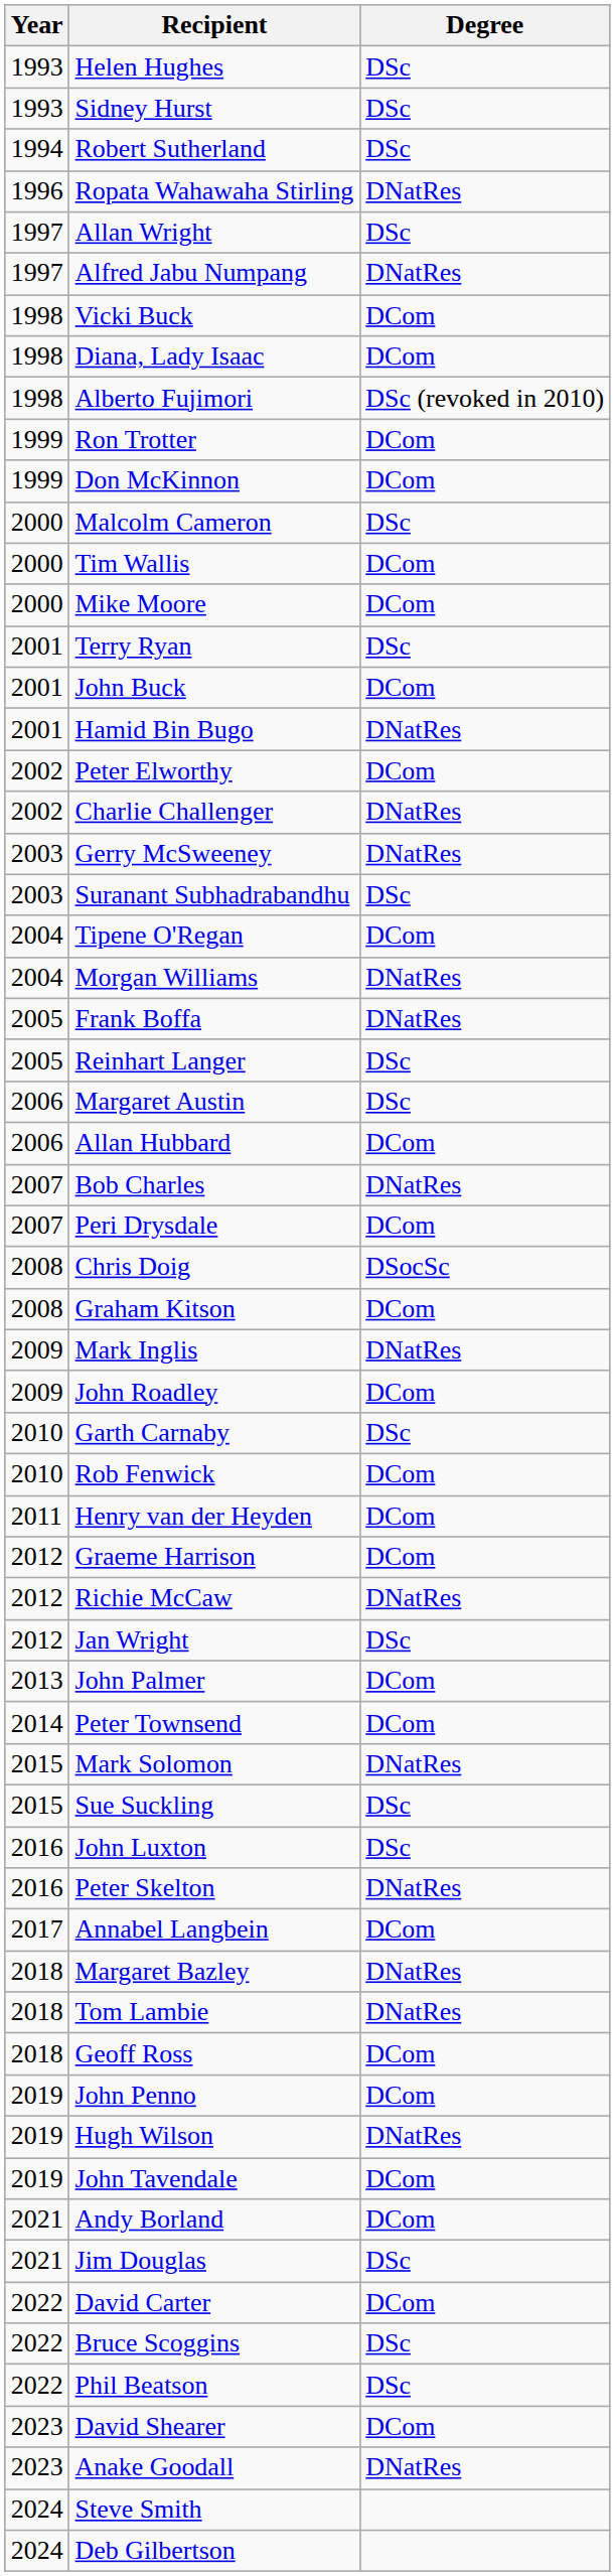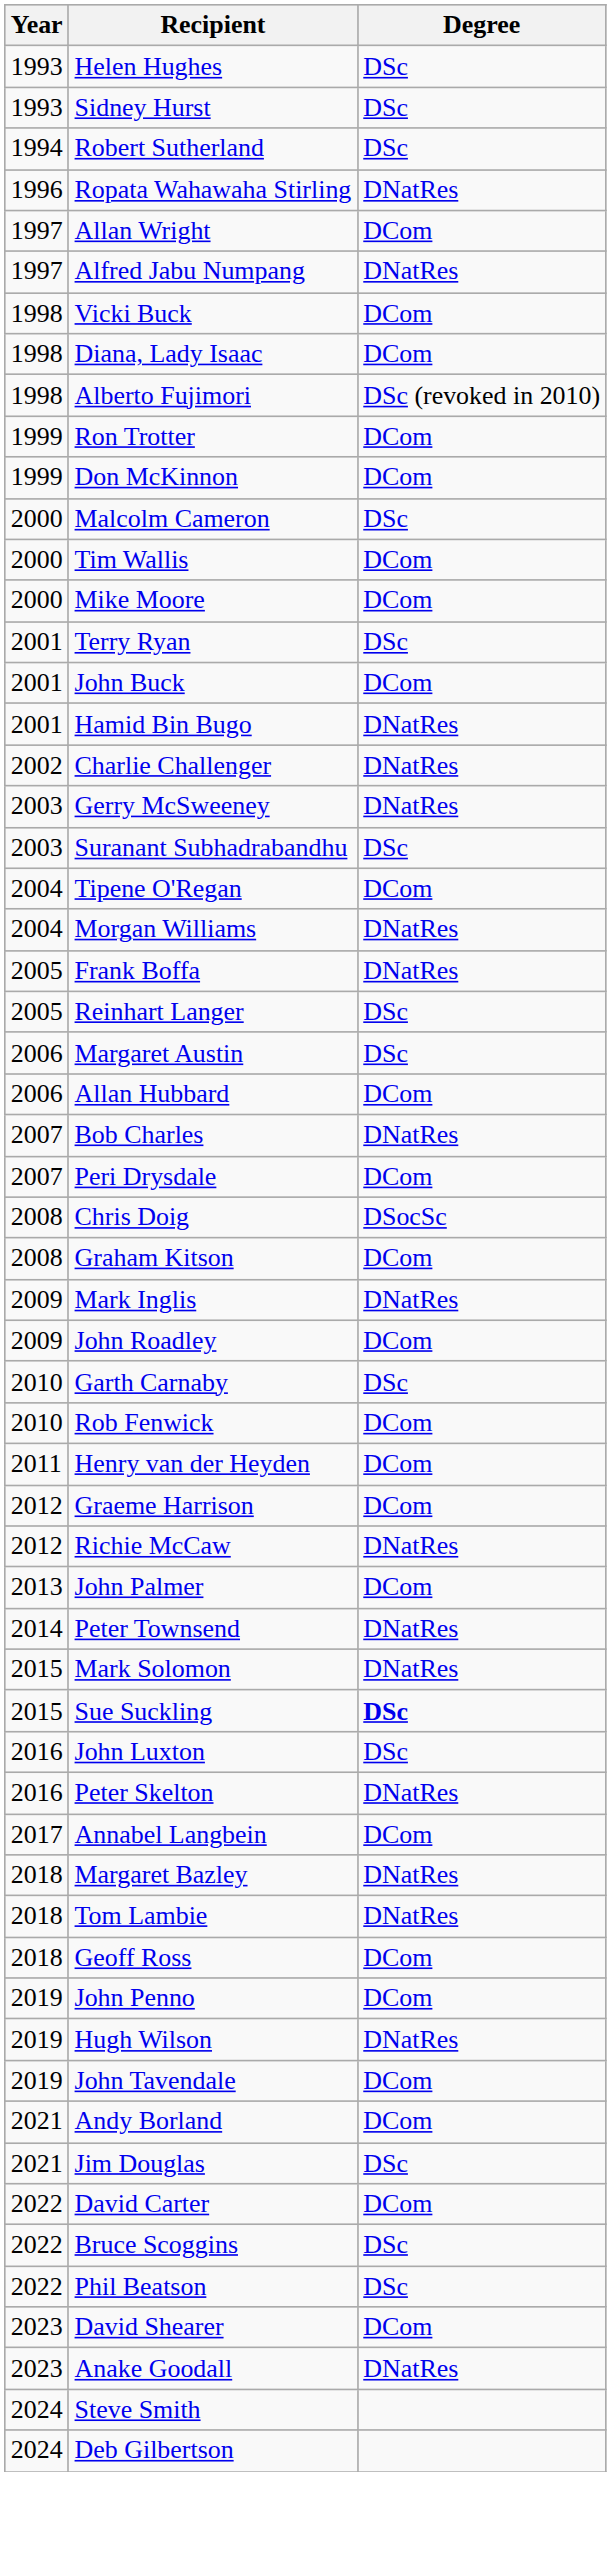Allan Wright | Degree: DSc -> DCom
- row: 2002 | Peter Elworthy | DCom
- row: 2012 | Jan Wright | DSc
Peter Townsend | Degree: DCom -> DNatRes
Sue Suckling | Degree: normal -> bold
